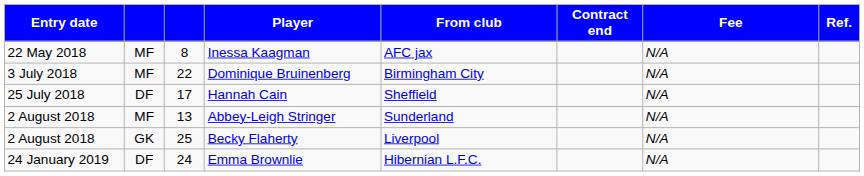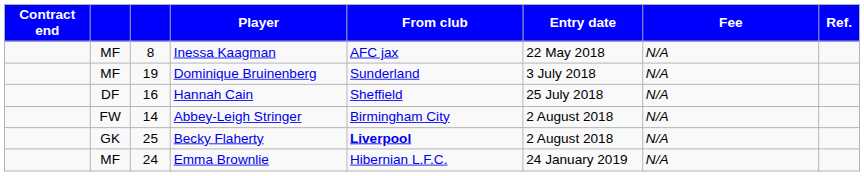columns swapped: Entry date <-> Contract end
Dominique Bruinenberg | column 3: 22 -> 19
Dominique Bruinenberg | From club: Birmingham City -> Sunderland
Hannah Cain | column 3: 17 -> 16
Abbey-Leigh Stringer | column 2: MF -> FW
Abbey-Leigh Stringer | column 3: 13 -> 14
Abbey-Leigh Stringer | From club: Sunderland -> Birmingham City
Becky Flaherty | From club: normal -> bold
Emma Brownlie | column 2: DF -> MF
